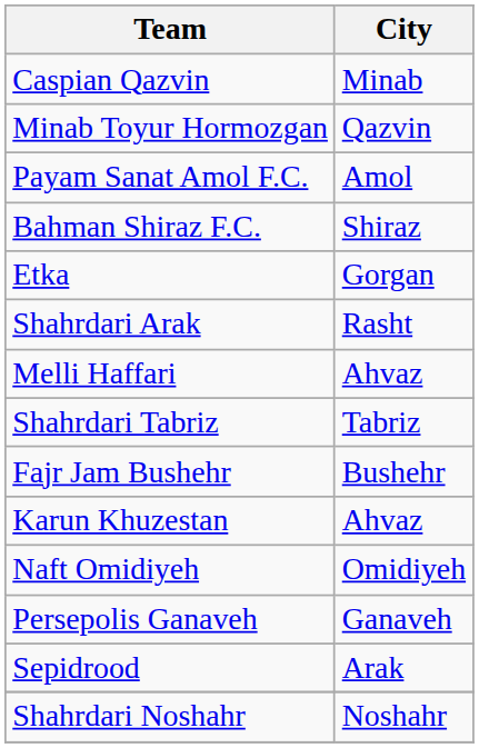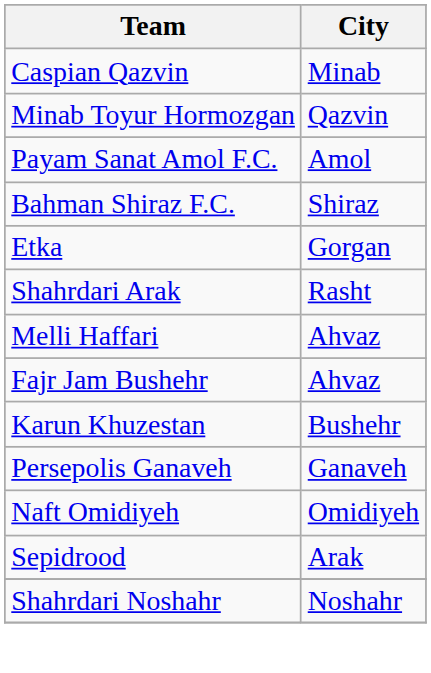- row: Shahrdari Tabriz | Tabriz
Fajr Jam Bushehr | City: Bushehr -> Ahvaz
Karun Khuzestan | City: Ahvaz -> Bushehr
rows swapped: Naft Omidiyeh <-> Persepolis Ganaveh
